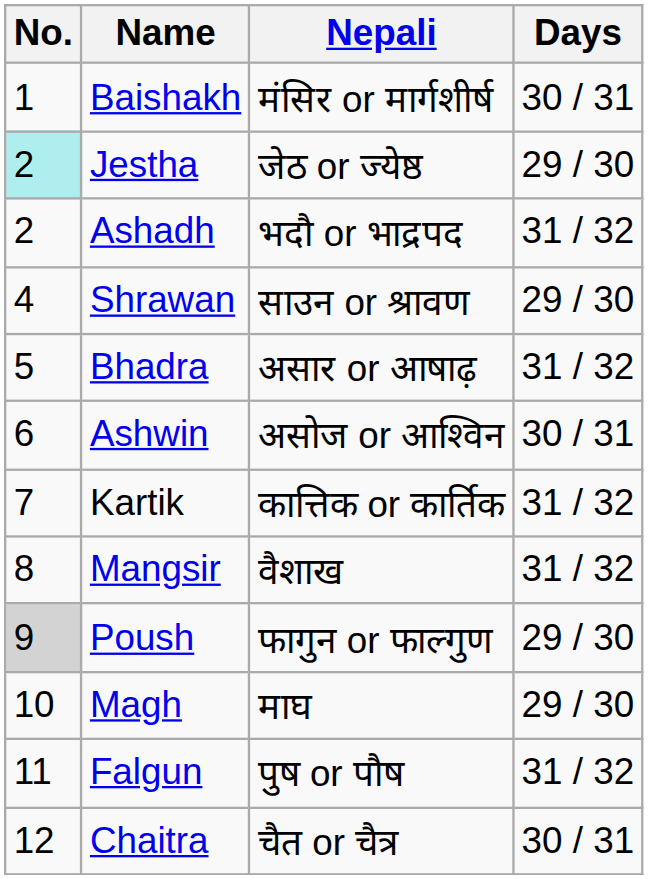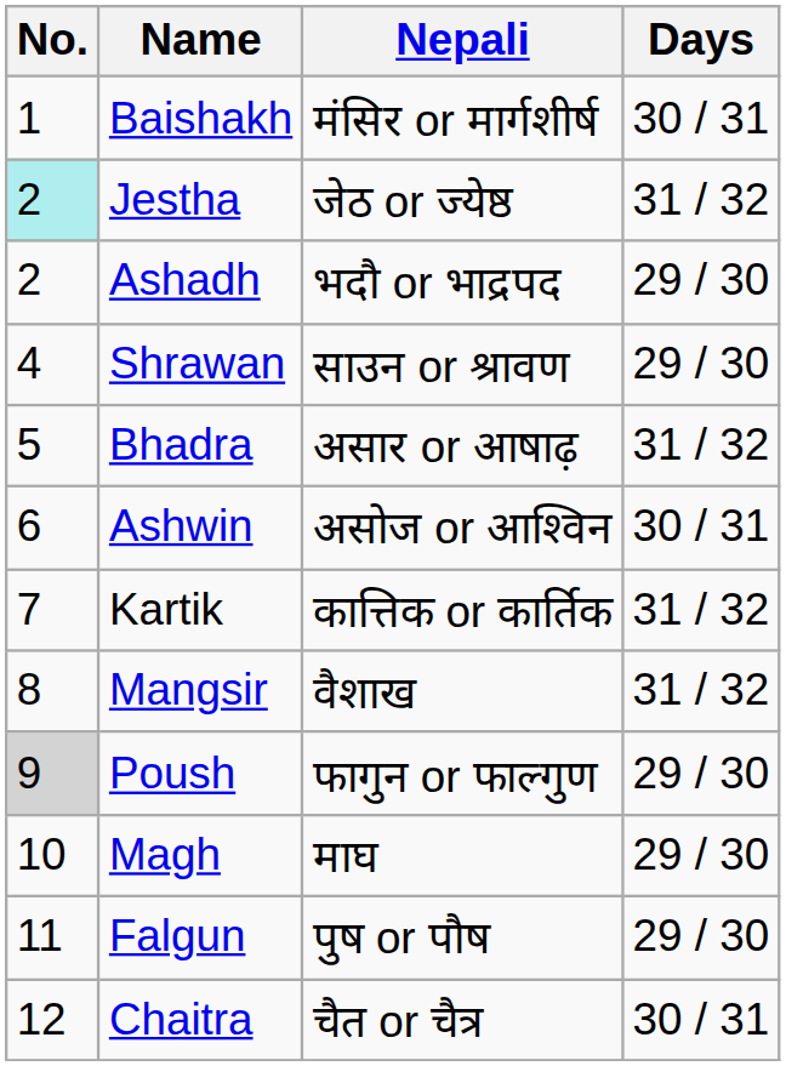Jestha | Days: 29 / 30 -> 31 / 32
Ashadh | Days: 31 / 32 -> 29 / 30
Falgun | Days: 31 / 32 -> 29 / 30
